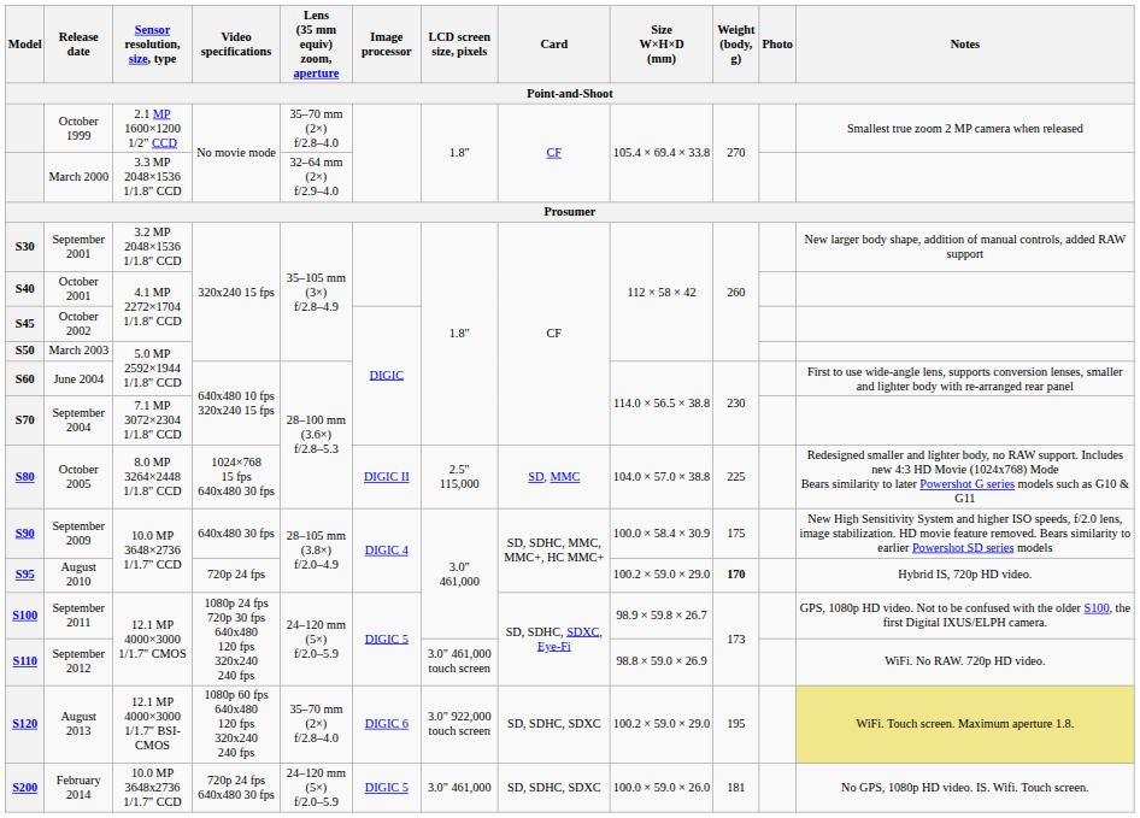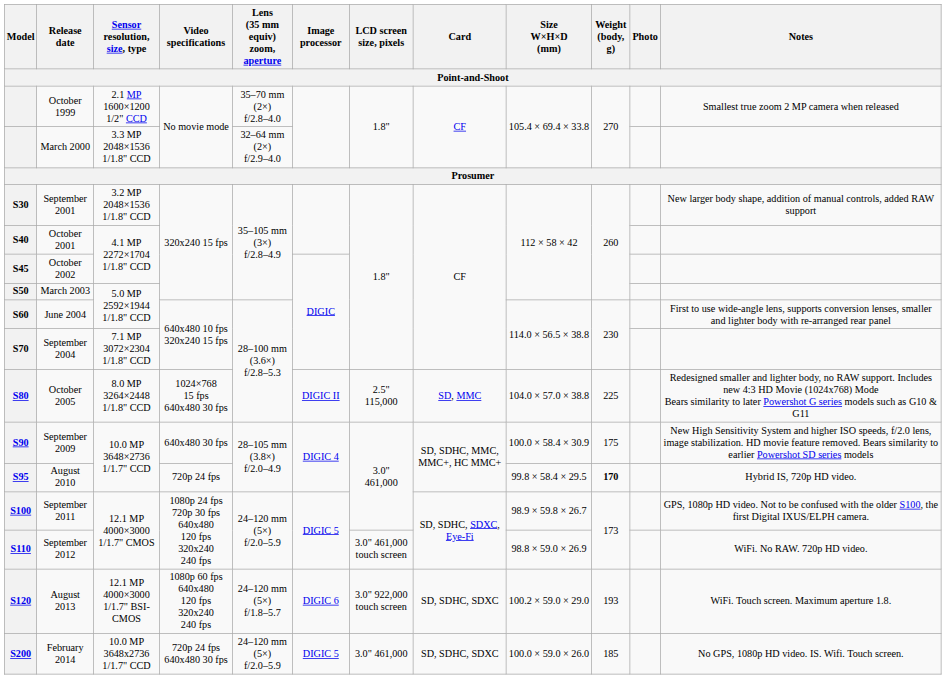August 2010 | Size W×H×D (mm): 100.2 × 59.0 × 29.0 -> 99.8 × 58.4 × 29.5
August 2013 | Lens (35 mm equiv) zoom, aperture: 35–70 mm (2×) f/2.8–4.0 -> 24–120 mm (5×) f/1.8–5.7
August 2013 | Weight (body, g): 195 -> 193
August 2013 | Notes: khaki background -> no background
February 2014 | Weight (body, g): 181 -> 185
